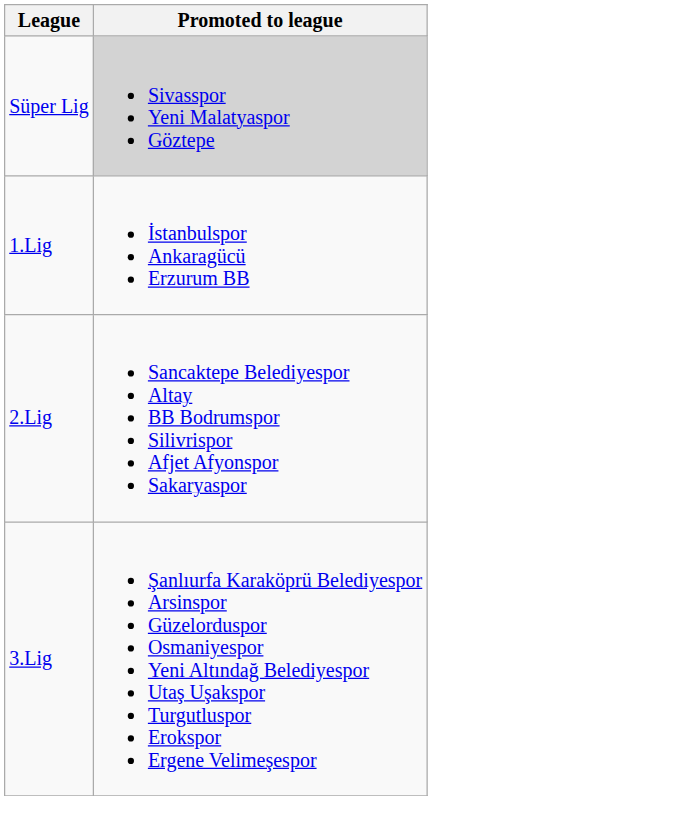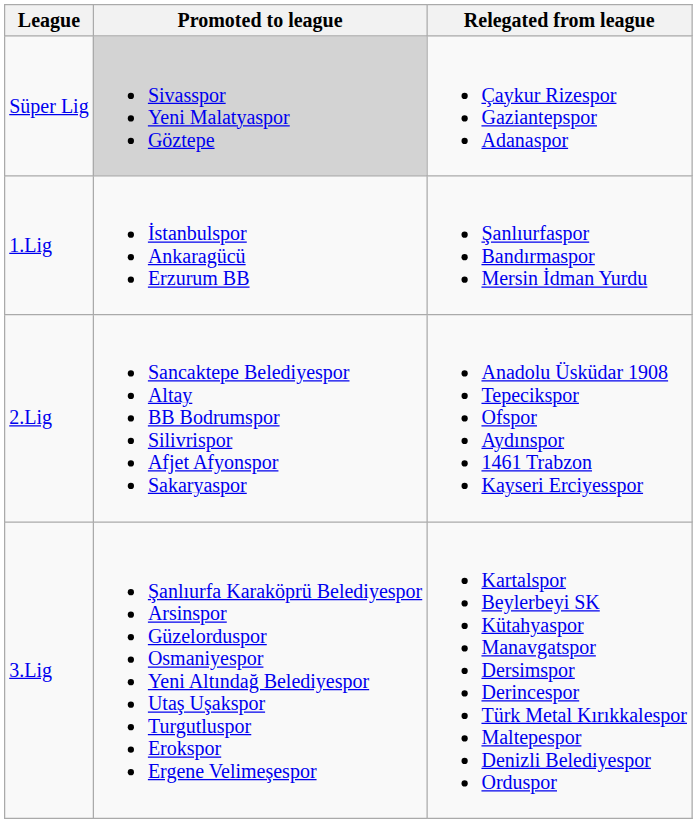+ column: Relegated from league | Çaykur Rizespor Gaziantepspor Adanaspor | Şanlıurfaspor Bandırmaspor Mersin İdman Yurdu | Anadolu Üsküdar 1908 Tepecikspor Ofspor Aydınspor 1461 Trabzon Kayseri Erciyesspor | Kartalspor Beylerbeyi SK Kütahyaspor Manavgatspor Dersimspor Derincespor Türk Metal Kırıkkalespor Maltepespor Denizli Belediyespor Orduspor
